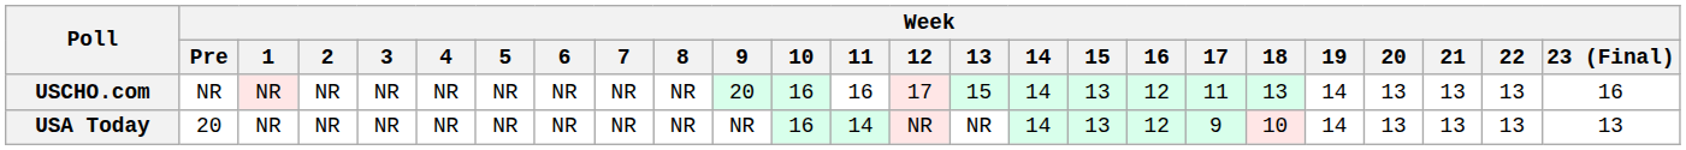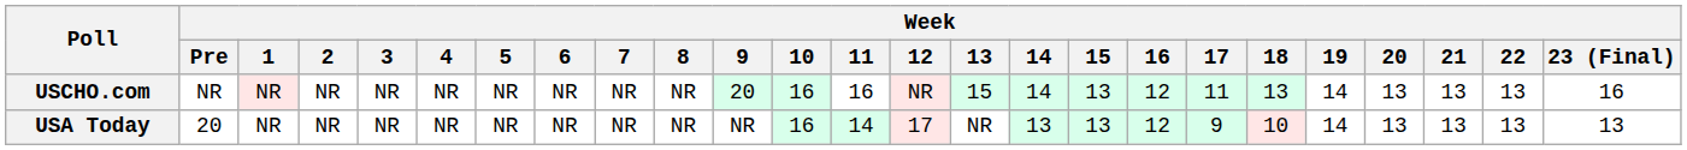USCHO.com | Week / 12: 17 -> NR
USA Today | Week / 12: NR -> 17
USA Today | Week / 14: 14 -> 13
